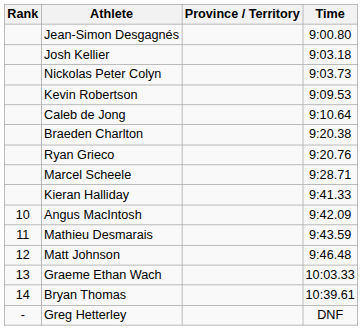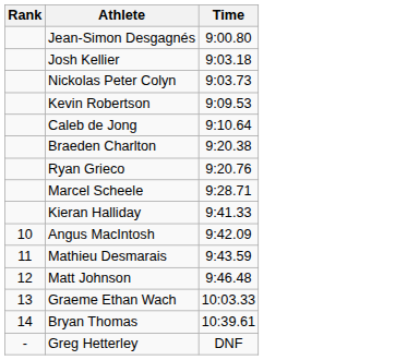- column: Province / Territory
